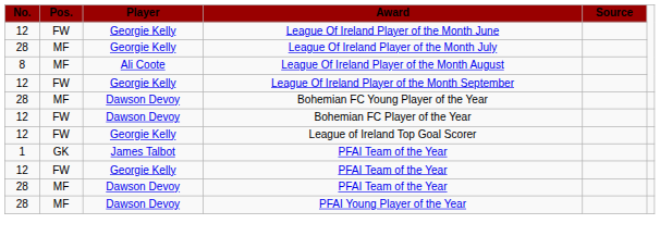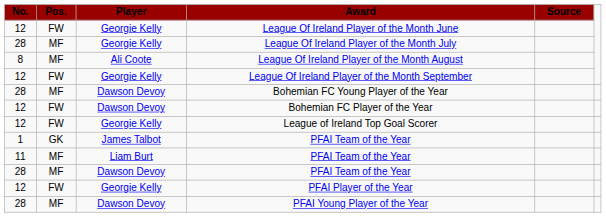+ row: 11 | MF | Liam Burt | PFAI Team of the Year
- row: 12 | FW | Georgie Kelly | PFAI Team of the Year
+ row: 12 | FW | Georgie Kelly | PFAI Player of the Year
